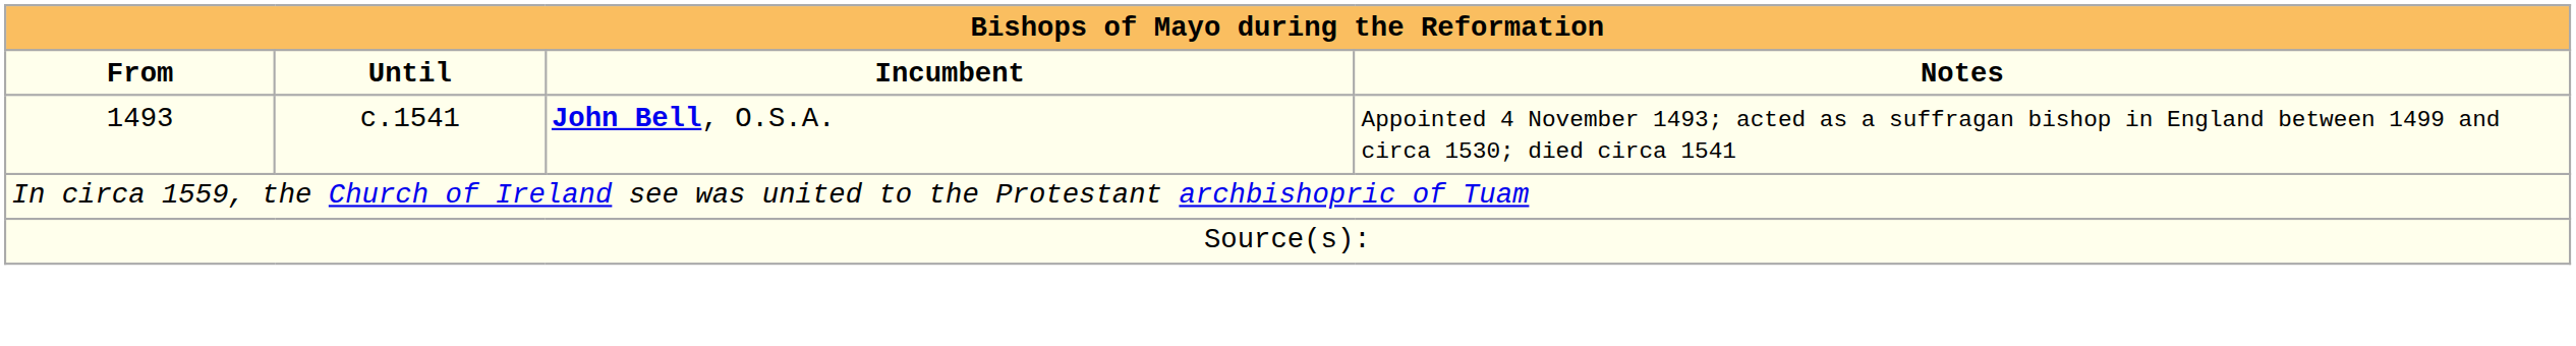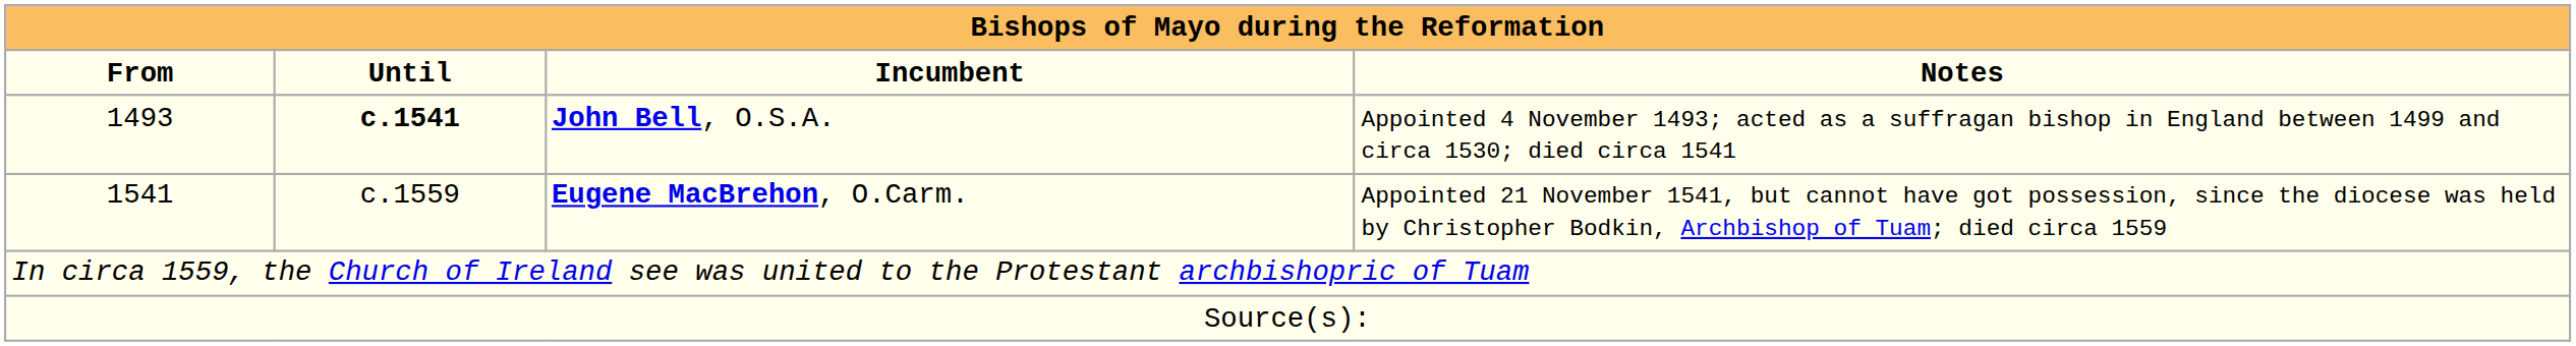1493 | Until: normal -> bold
+ row: 1541 | c.1559 | Eugene MacBrehon, O.Carm. | Appointed 21 November 1541, but cannot have got possession, since the diocese was held by Christopher Bodkin, Archbishop of Tuam; died circa 1559
